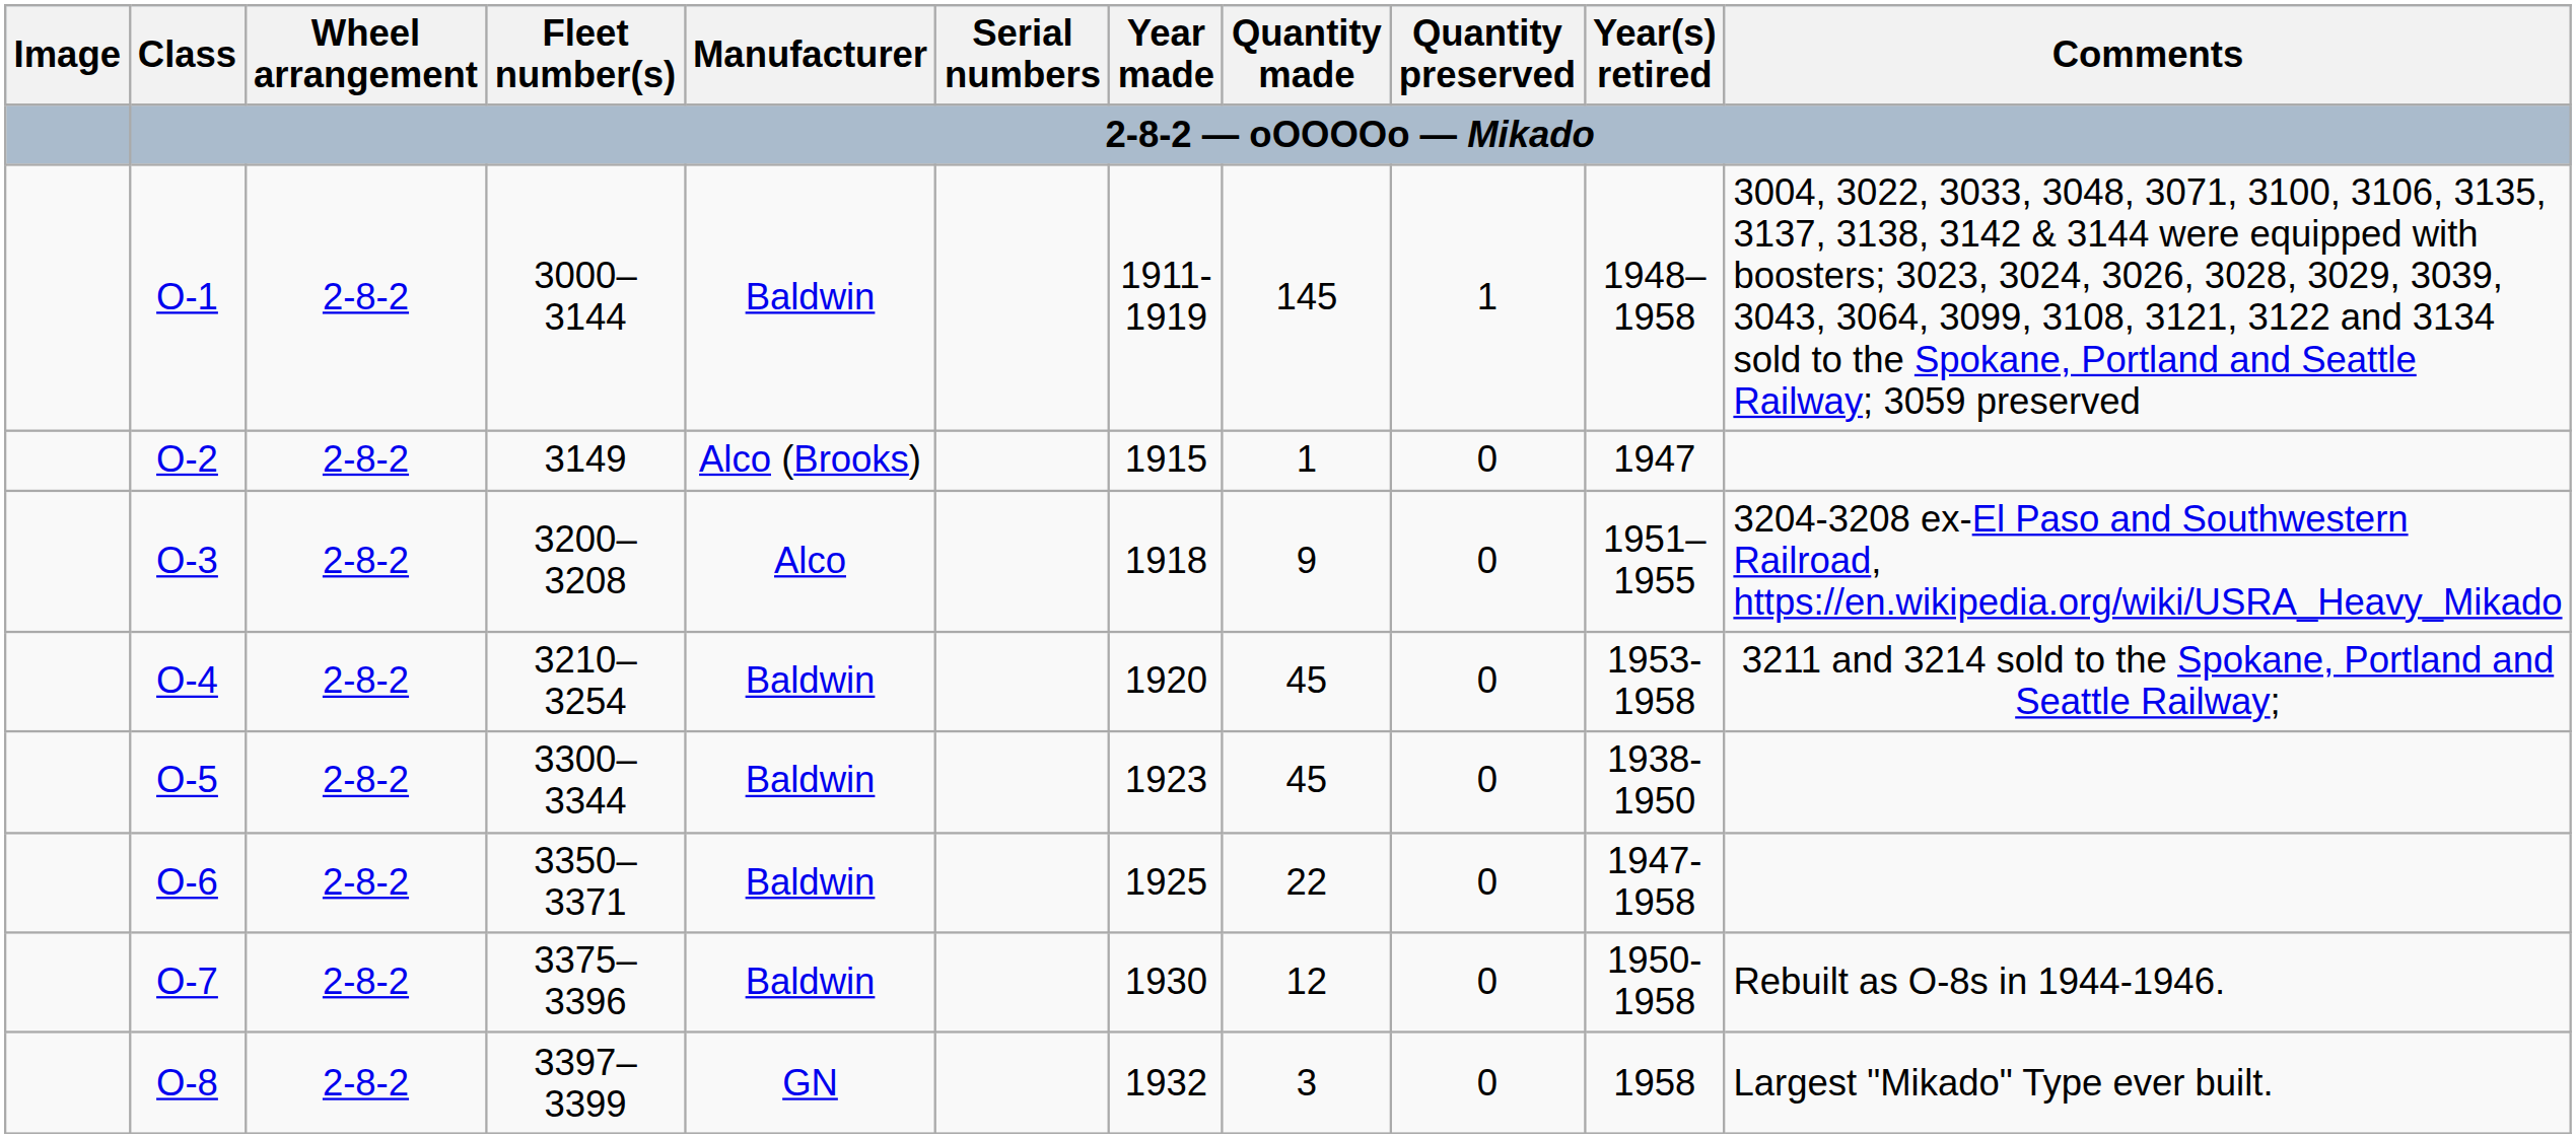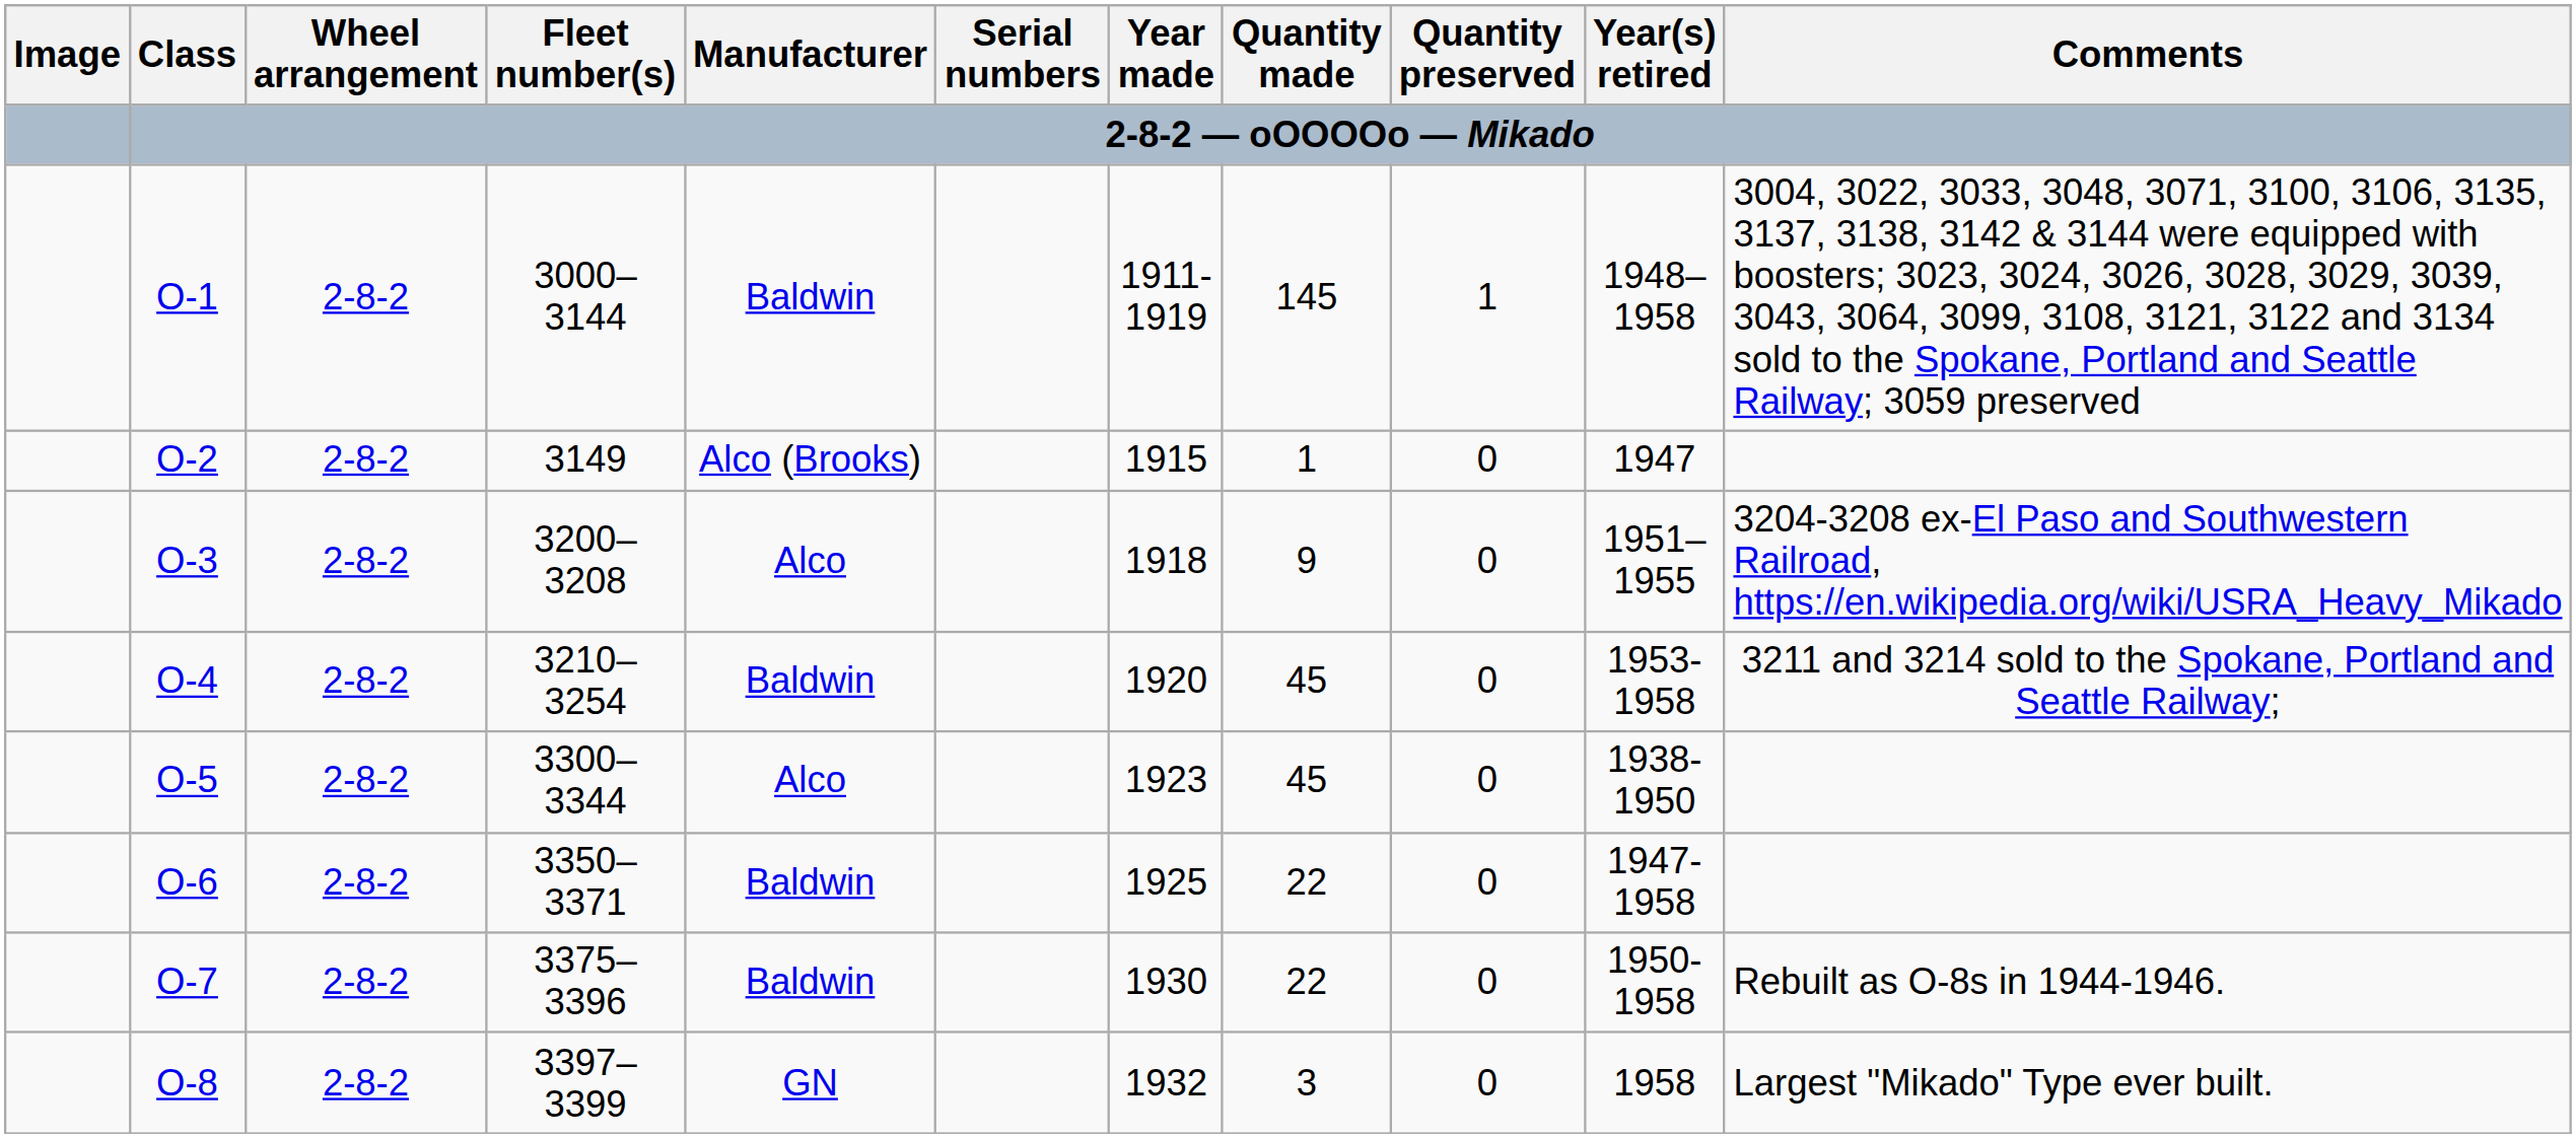O-5 | Manufacturer: Baldwin -> Alco
O-7 | Quantity made: 12 -> 22
